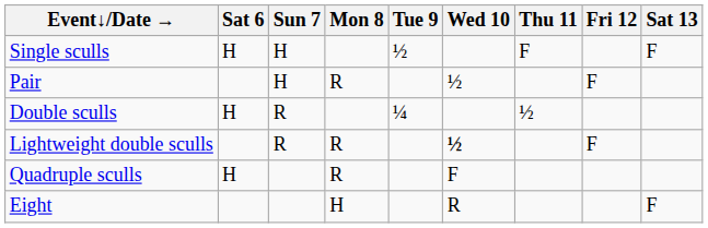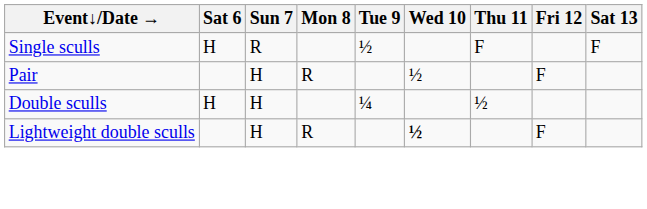Single sculls | Sun 7: H -> R
Double sculls | Sun 7: R -> H
Lightweight double sculls | Sun 7: R -> H
- row: Quadruple sculls | H | R | F
- row: Eight | H | R | F
